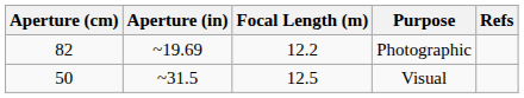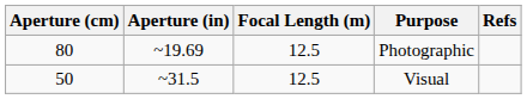Photographic | Aperture (cm): 82 -> 80
Photographic | Focal Length (m): 12.2 -> 12.5
